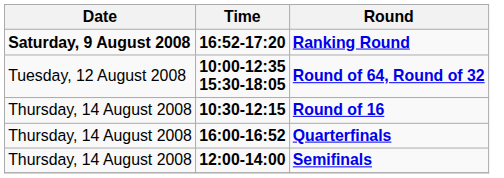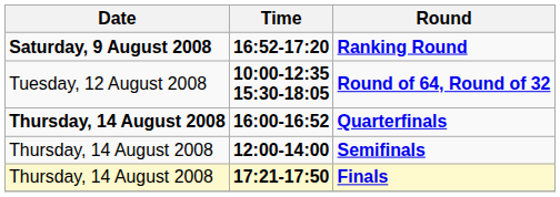- row: Thursday, 14 August 2008 | 10:30-12:15 | Round of 16
Quarterfinals | Date: normal -> bold
+ row: Thursday, 14 August 2008 | 17:21-17:50 | Finals
